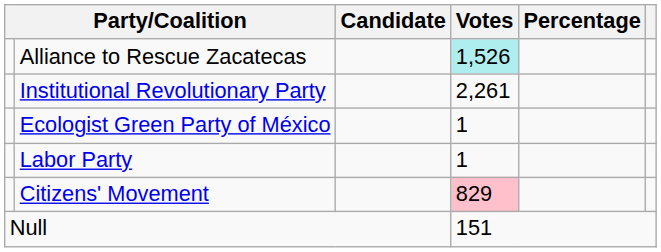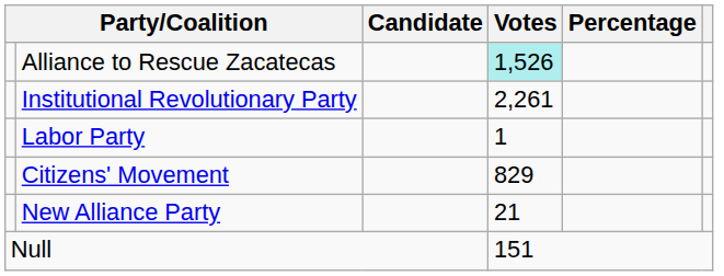- row: Ecologist Green Party of México | 1
Citizens' Movement | Votes: pink background -> no background
+ row: New Alliance Party | 21
